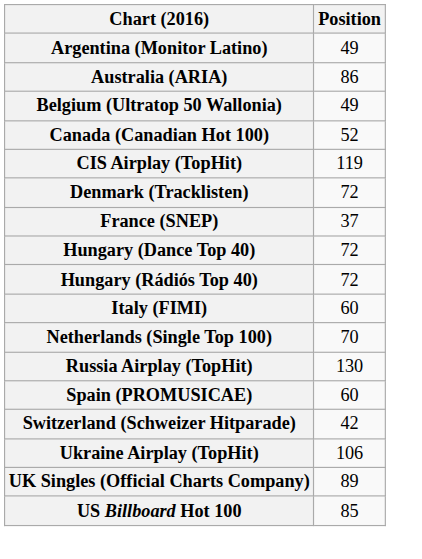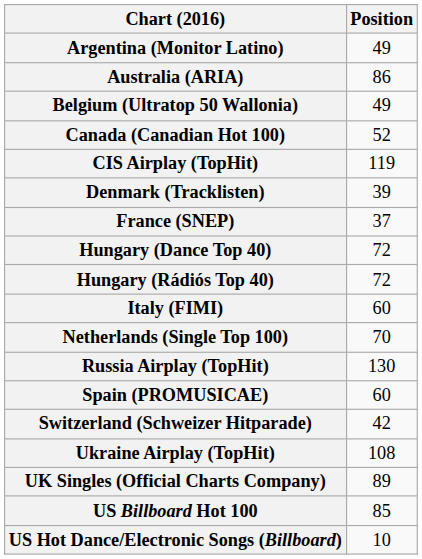Denmark (Tracklisten) | Position: 72 -> 39
Ukraine Airplay (TopHit) | Position: 106 -> 108
+ row: US Hot Dance/Electronic Songs (Billboard) | 10
